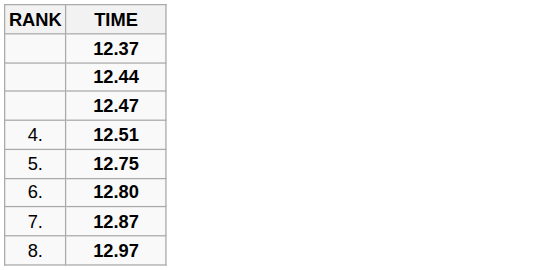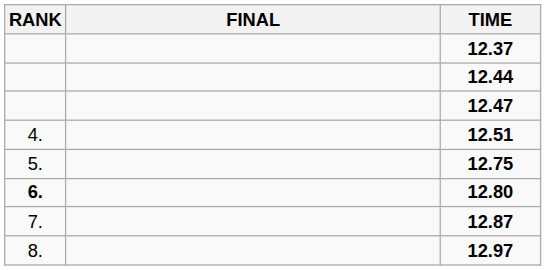+ column: FINAL
12.80 | RANK: normal -> bold
